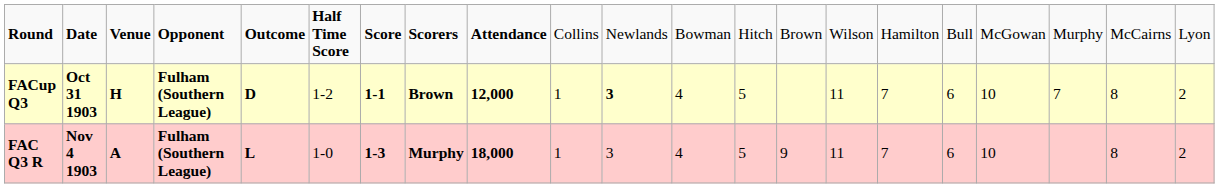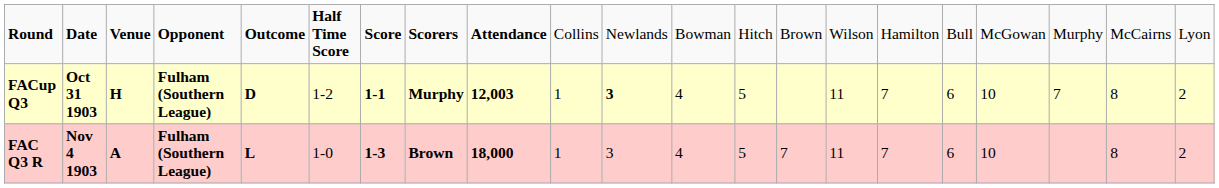FACup Q3 | column 8: Brown -> Murphy
FACup Q3 | column 9: 12,000 -> 12,003
FAC Q3 R | column 8: Murphy -> Brown
FAC Q3 R | column 14: 9 -> 7
